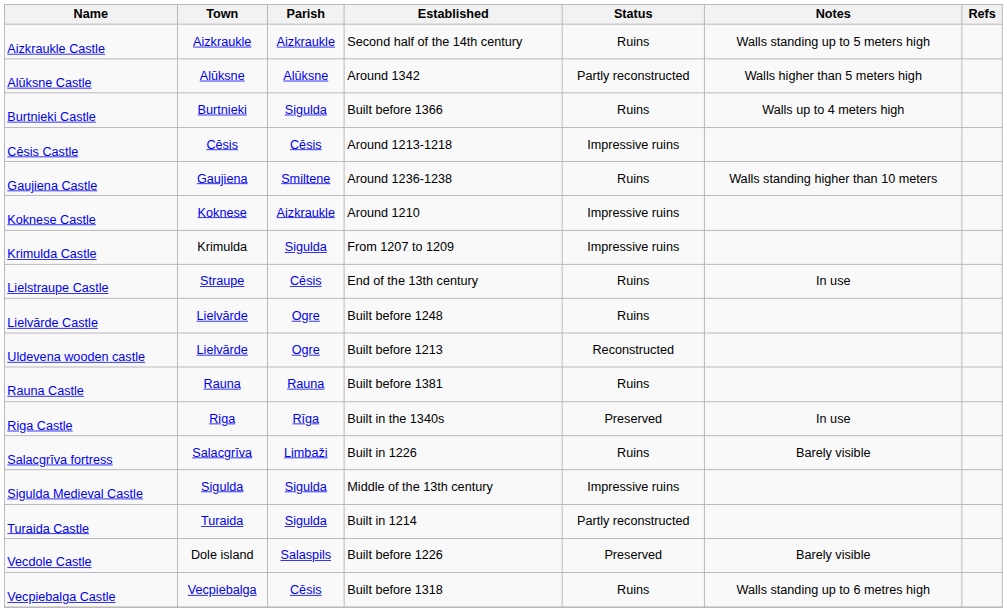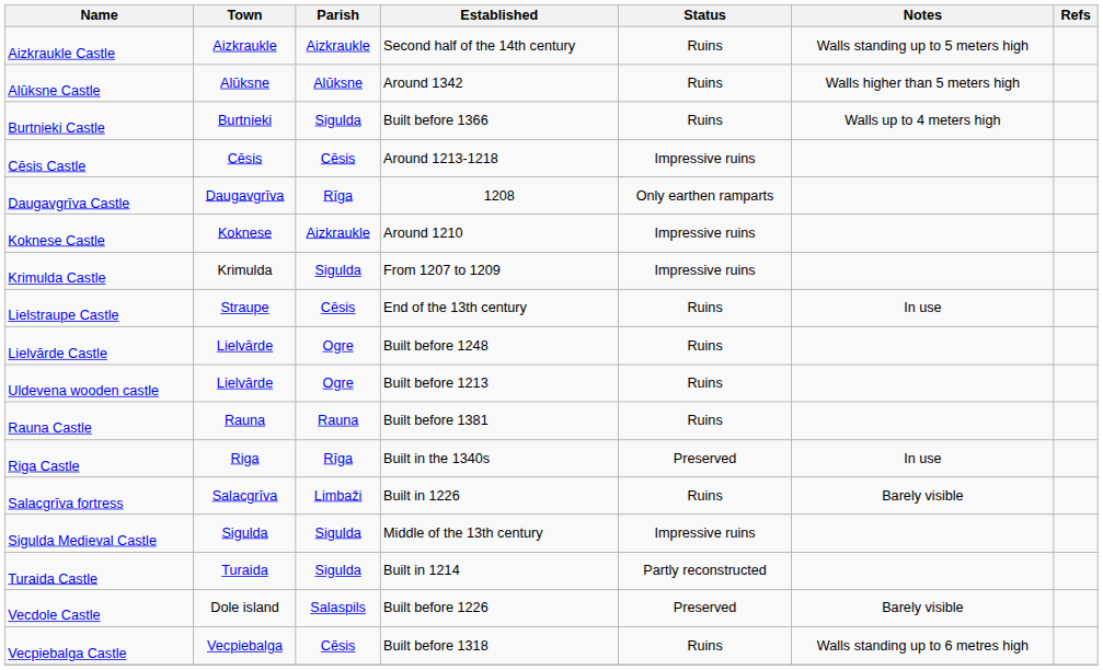Alūksne Castle | Status: Partly reconstructed -> Ruins
+ row: Daugavgrīva Castle | Daugavgrīva | Rīga | 1208 | Only earthen ramparts
- row: Gaujiena Castle | Gaujiena | Smiltene | Around 1236-1238 | Ruins | Walls standing higher than 10 meters
Uldevena wooden castle | Status: Reconstructed -> Ruins
